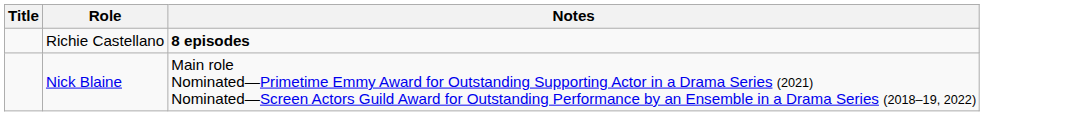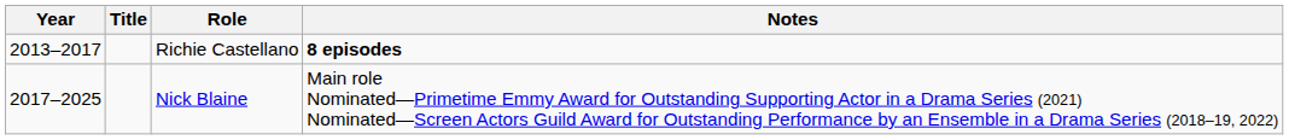+ column: Year | 2013–2017 | 2017–2025
